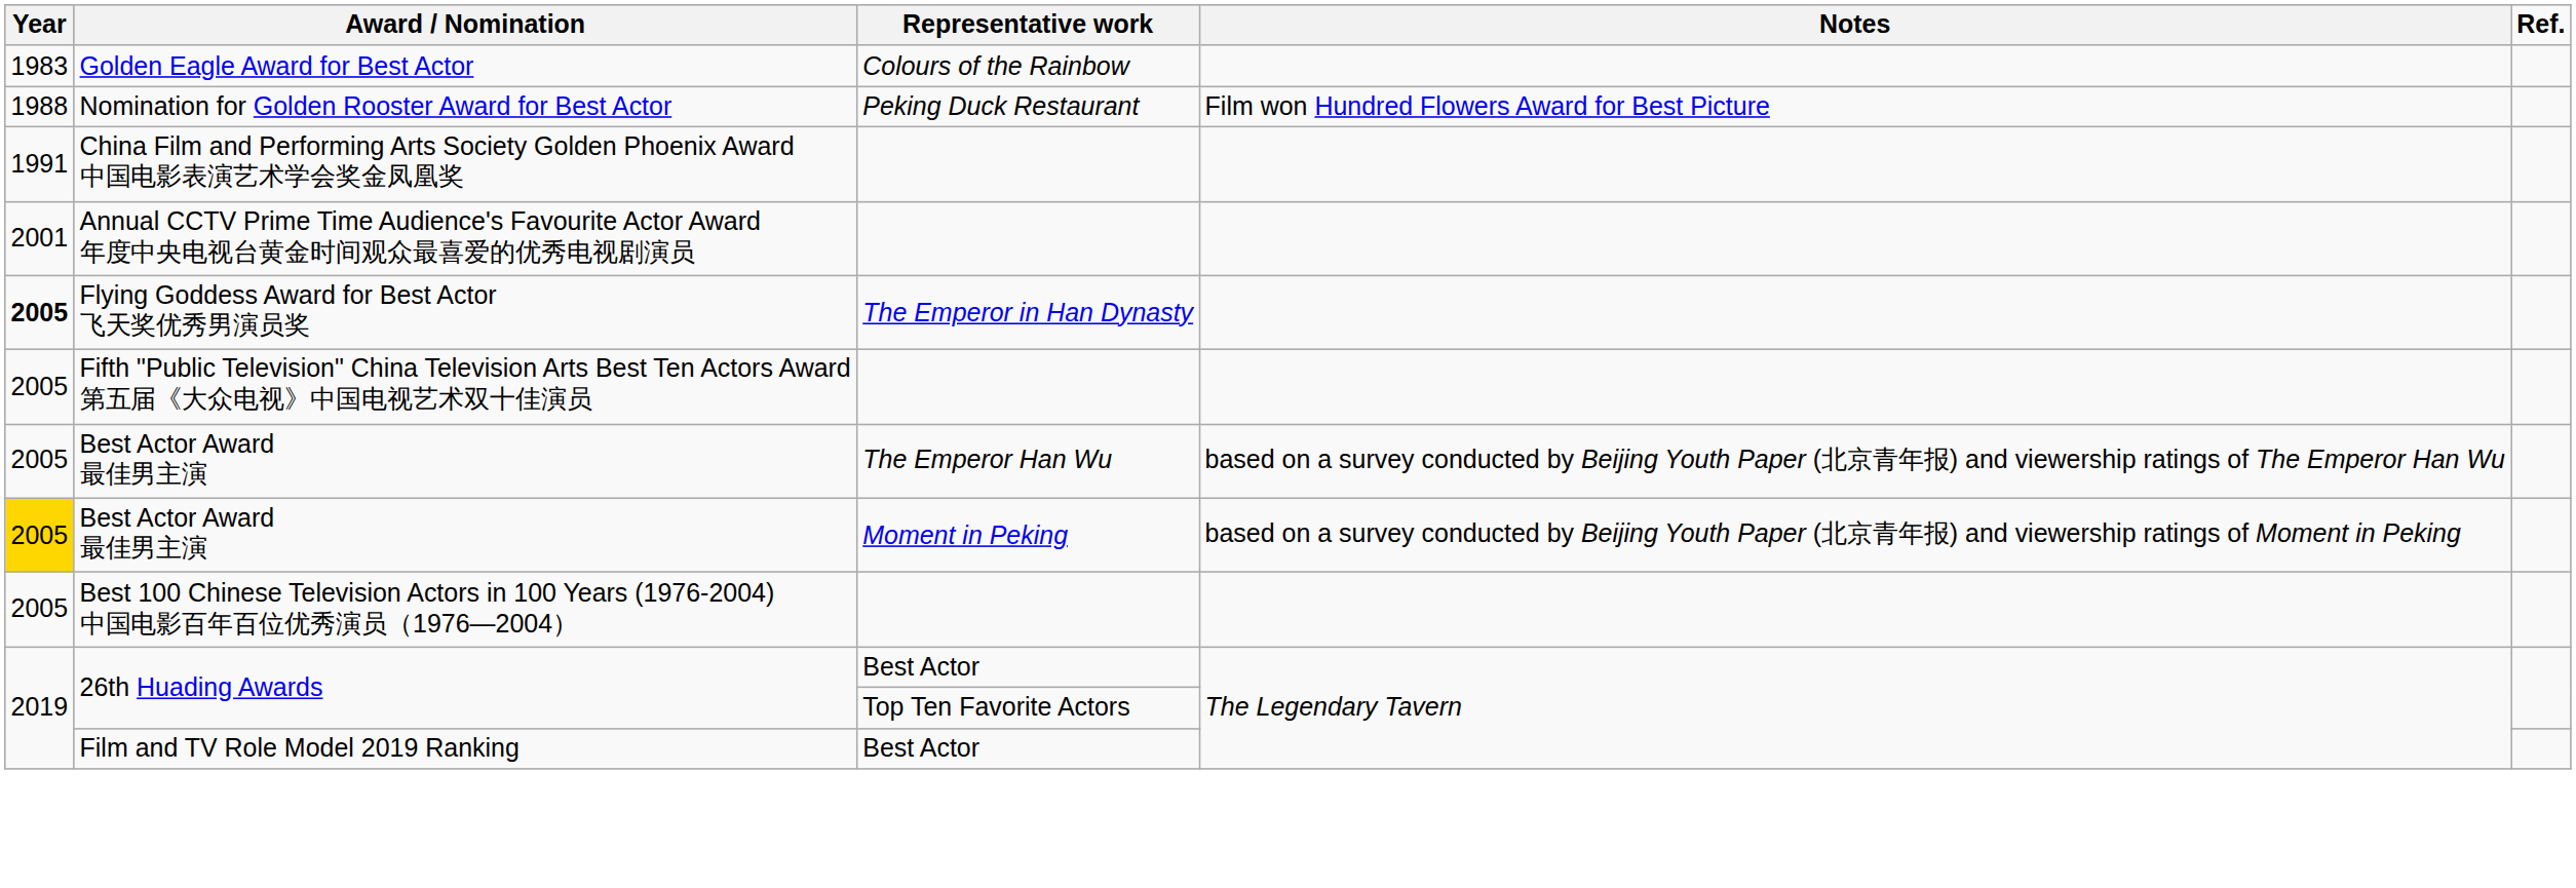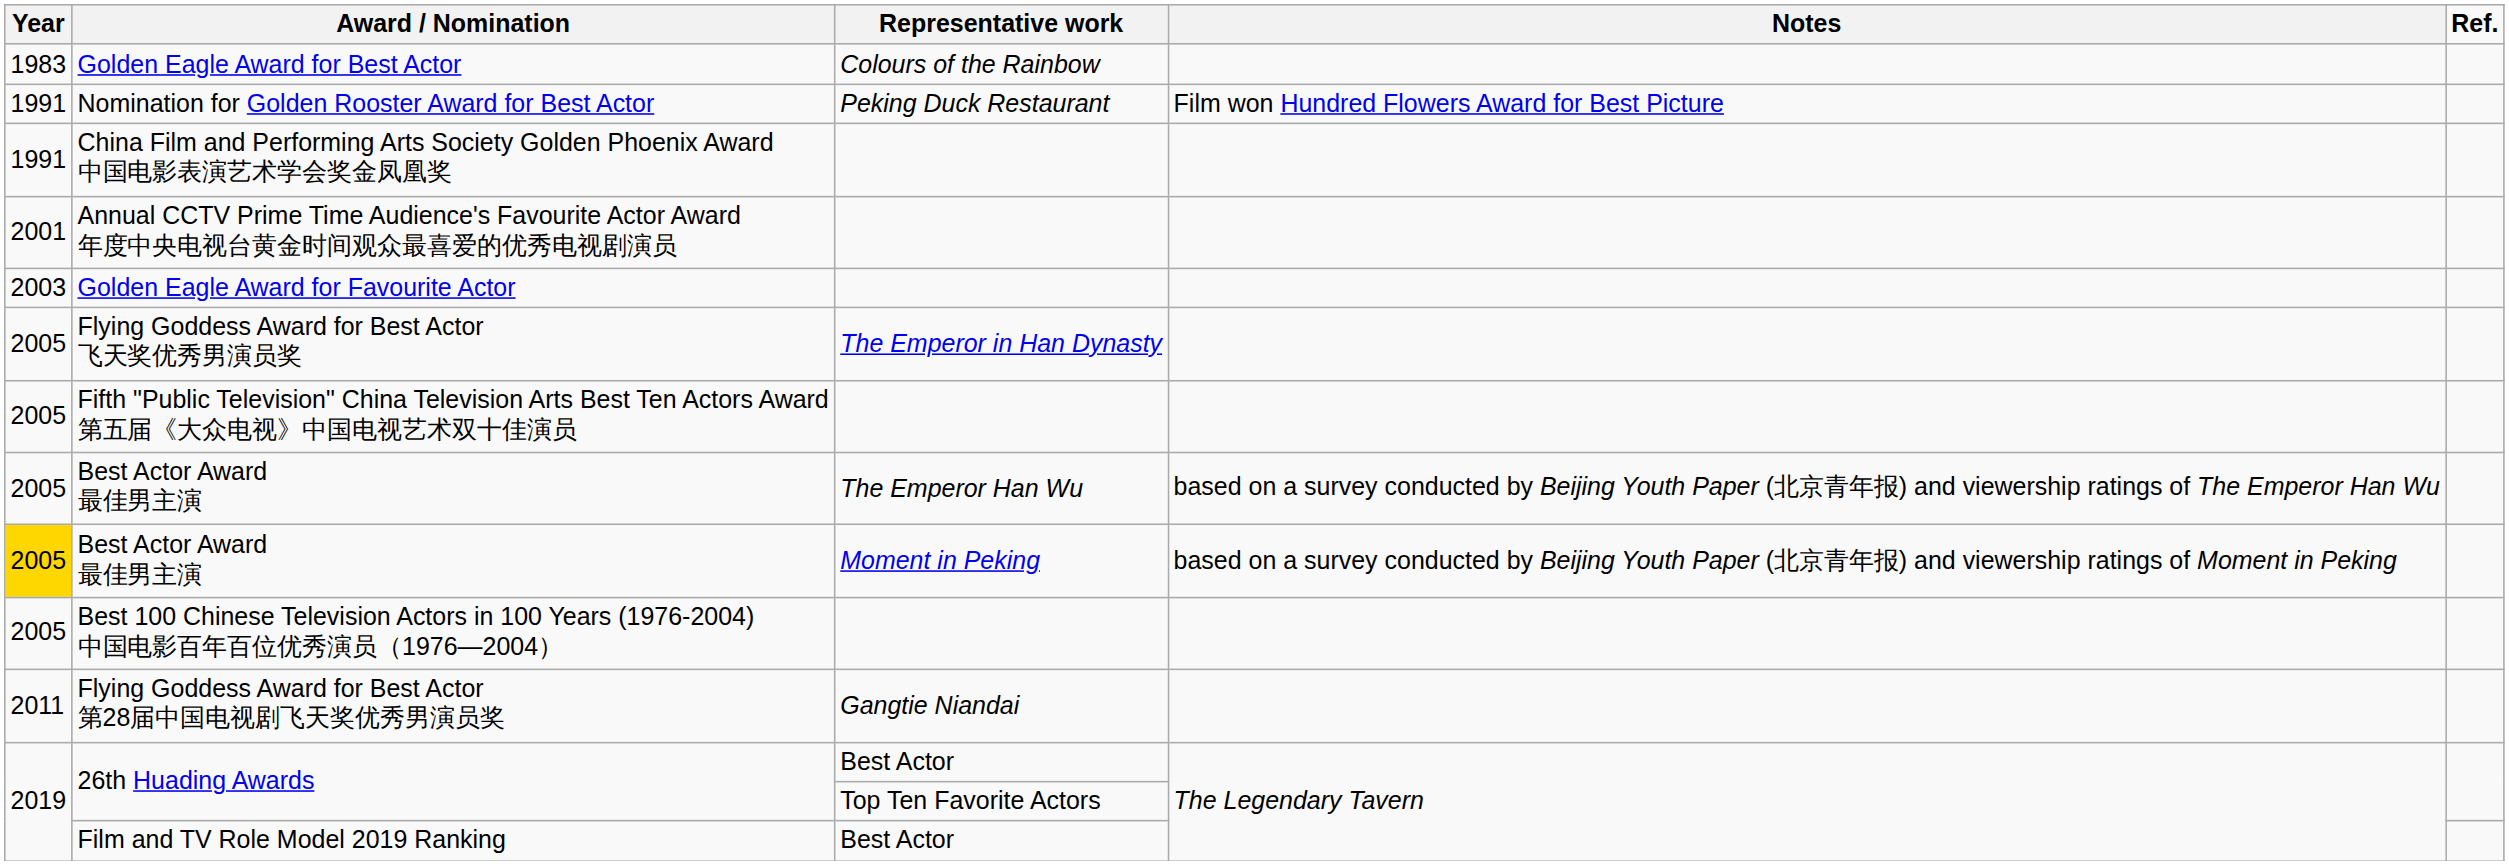Nomination for Golden Rooster Award for Best Actor | Year: 1988 -> 1991
+ row: 2003 | Golden Eagle Award for Favourite Actor
Flying Goddess Award for Best Actor 飞天奖优秀男演员奖 | Year: bold -> normal
+ row: 2011 | Flying Goddess Award for Best Actor 第28届中国电视剧飞天奖优秀男演员奖 | Gangtie Niandai
